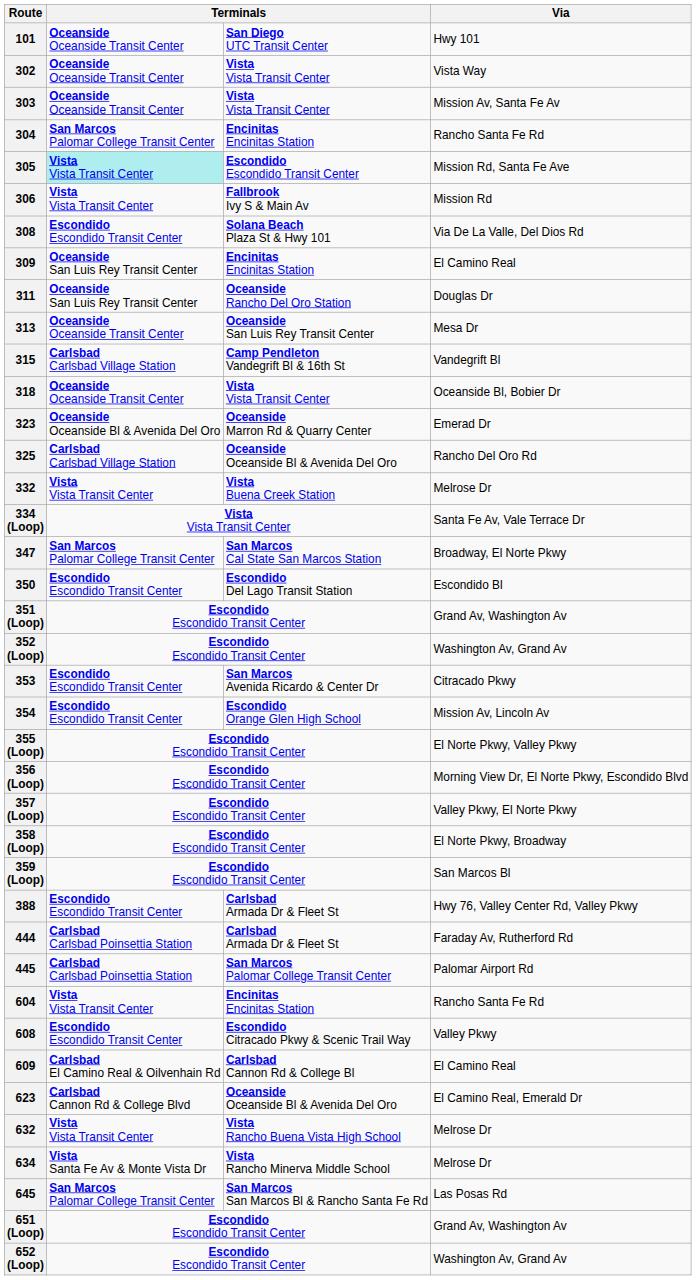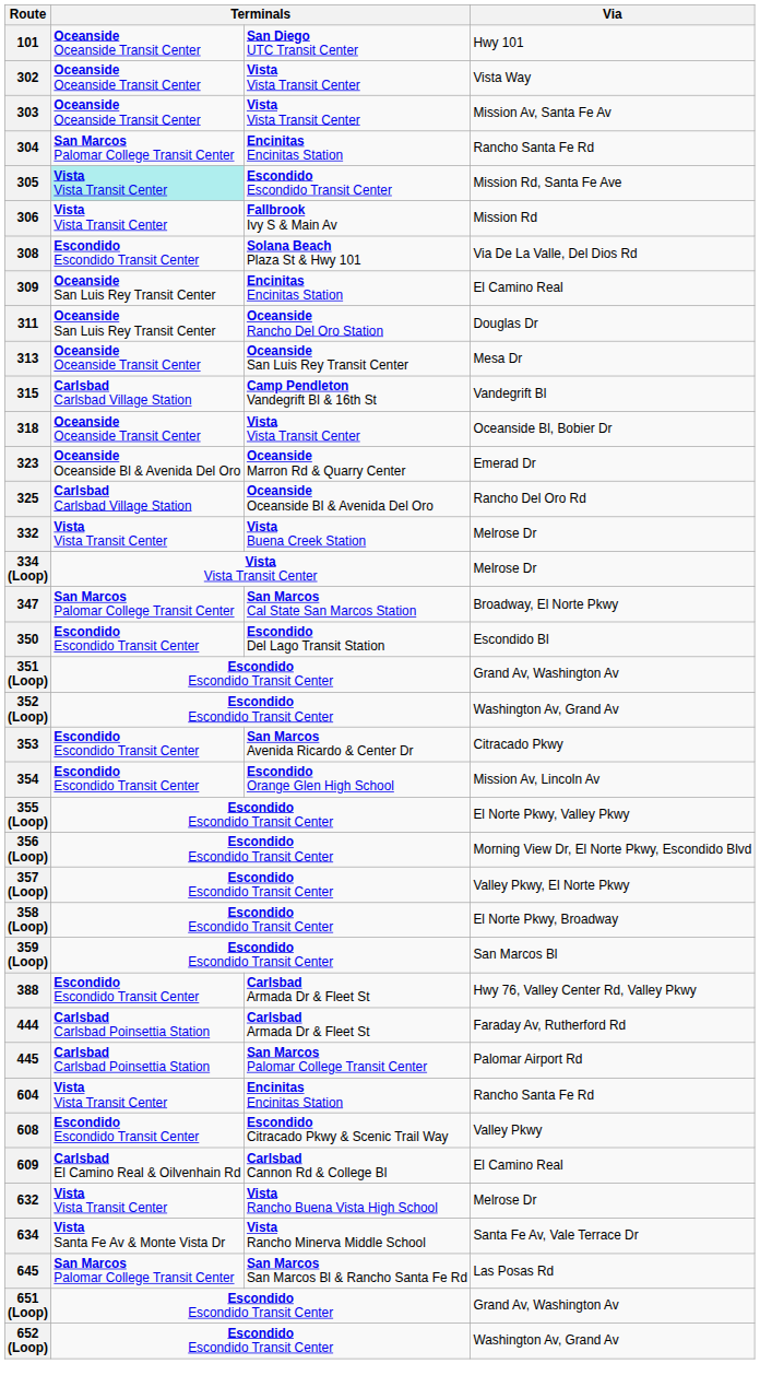334 (Loop) | Via: Santa Fe Av, Vale Terrace Dr -> Melrose Dr
- row: 623 | Carlsbad Cannon Rd & College Blvd | Oceanside Oceanside Bl & Avenida Del Oro | El Camino Real, Emerald Dr
634 | Via: Melrose Dr -> Santa Fe Av, Vale Terrace Dr
